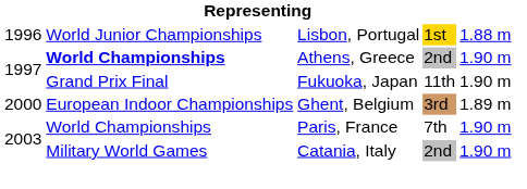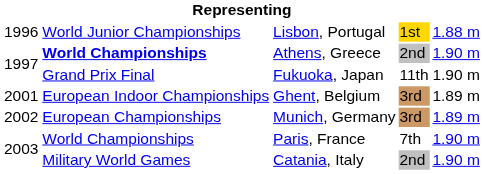Ghent, Belgium | column 1: 2000 -> 2001
+ row: 2002 | European Championships | Munich, Germany | 3rd | 1.89 m
